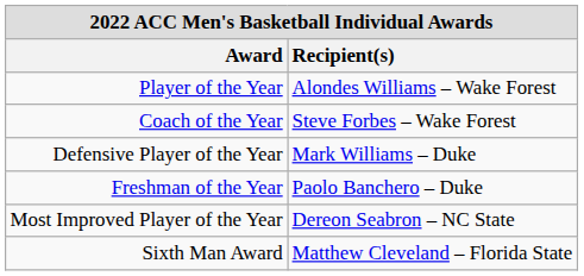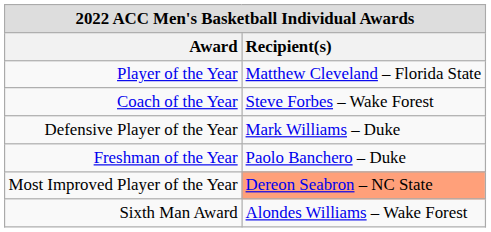Player of the Year | Recipient(s): Alondes Williams – Wake Forest -> Matthew Cleveland – Florida State
Most Improved Player of the Year | Recipient(s): no background -> lightsalmon background
Sixth Man Award | Recipient(s): Matthew Cleveland – Florida State -> Alondes Williams – Wake Forest
